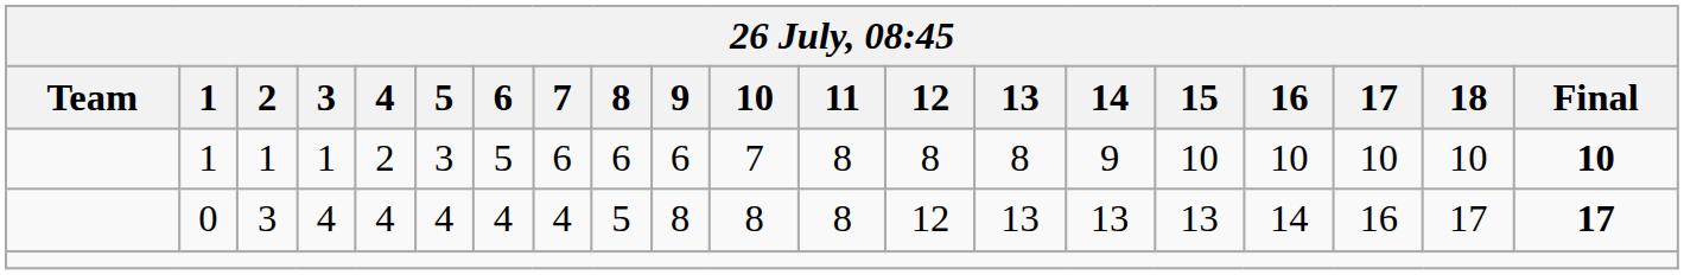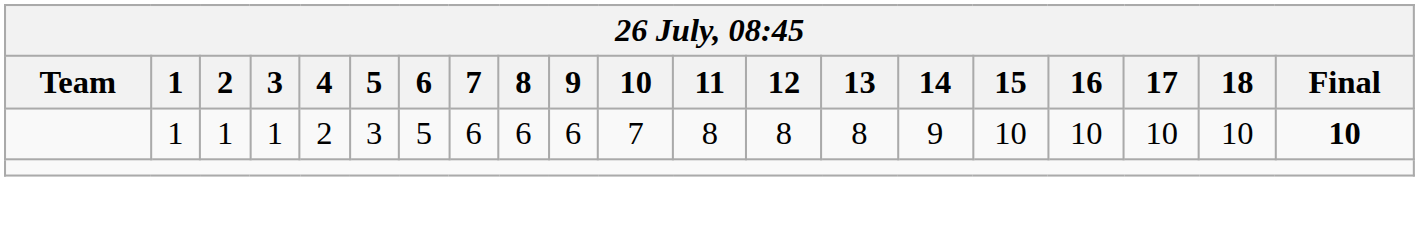- row: 0 | 3 | 4 | 4 | 4 | 4 | 4 | 5 | 8 | 8 | 8 | 12 | 13 | 13 | 13 | 14 | 16 | 17 | 17
